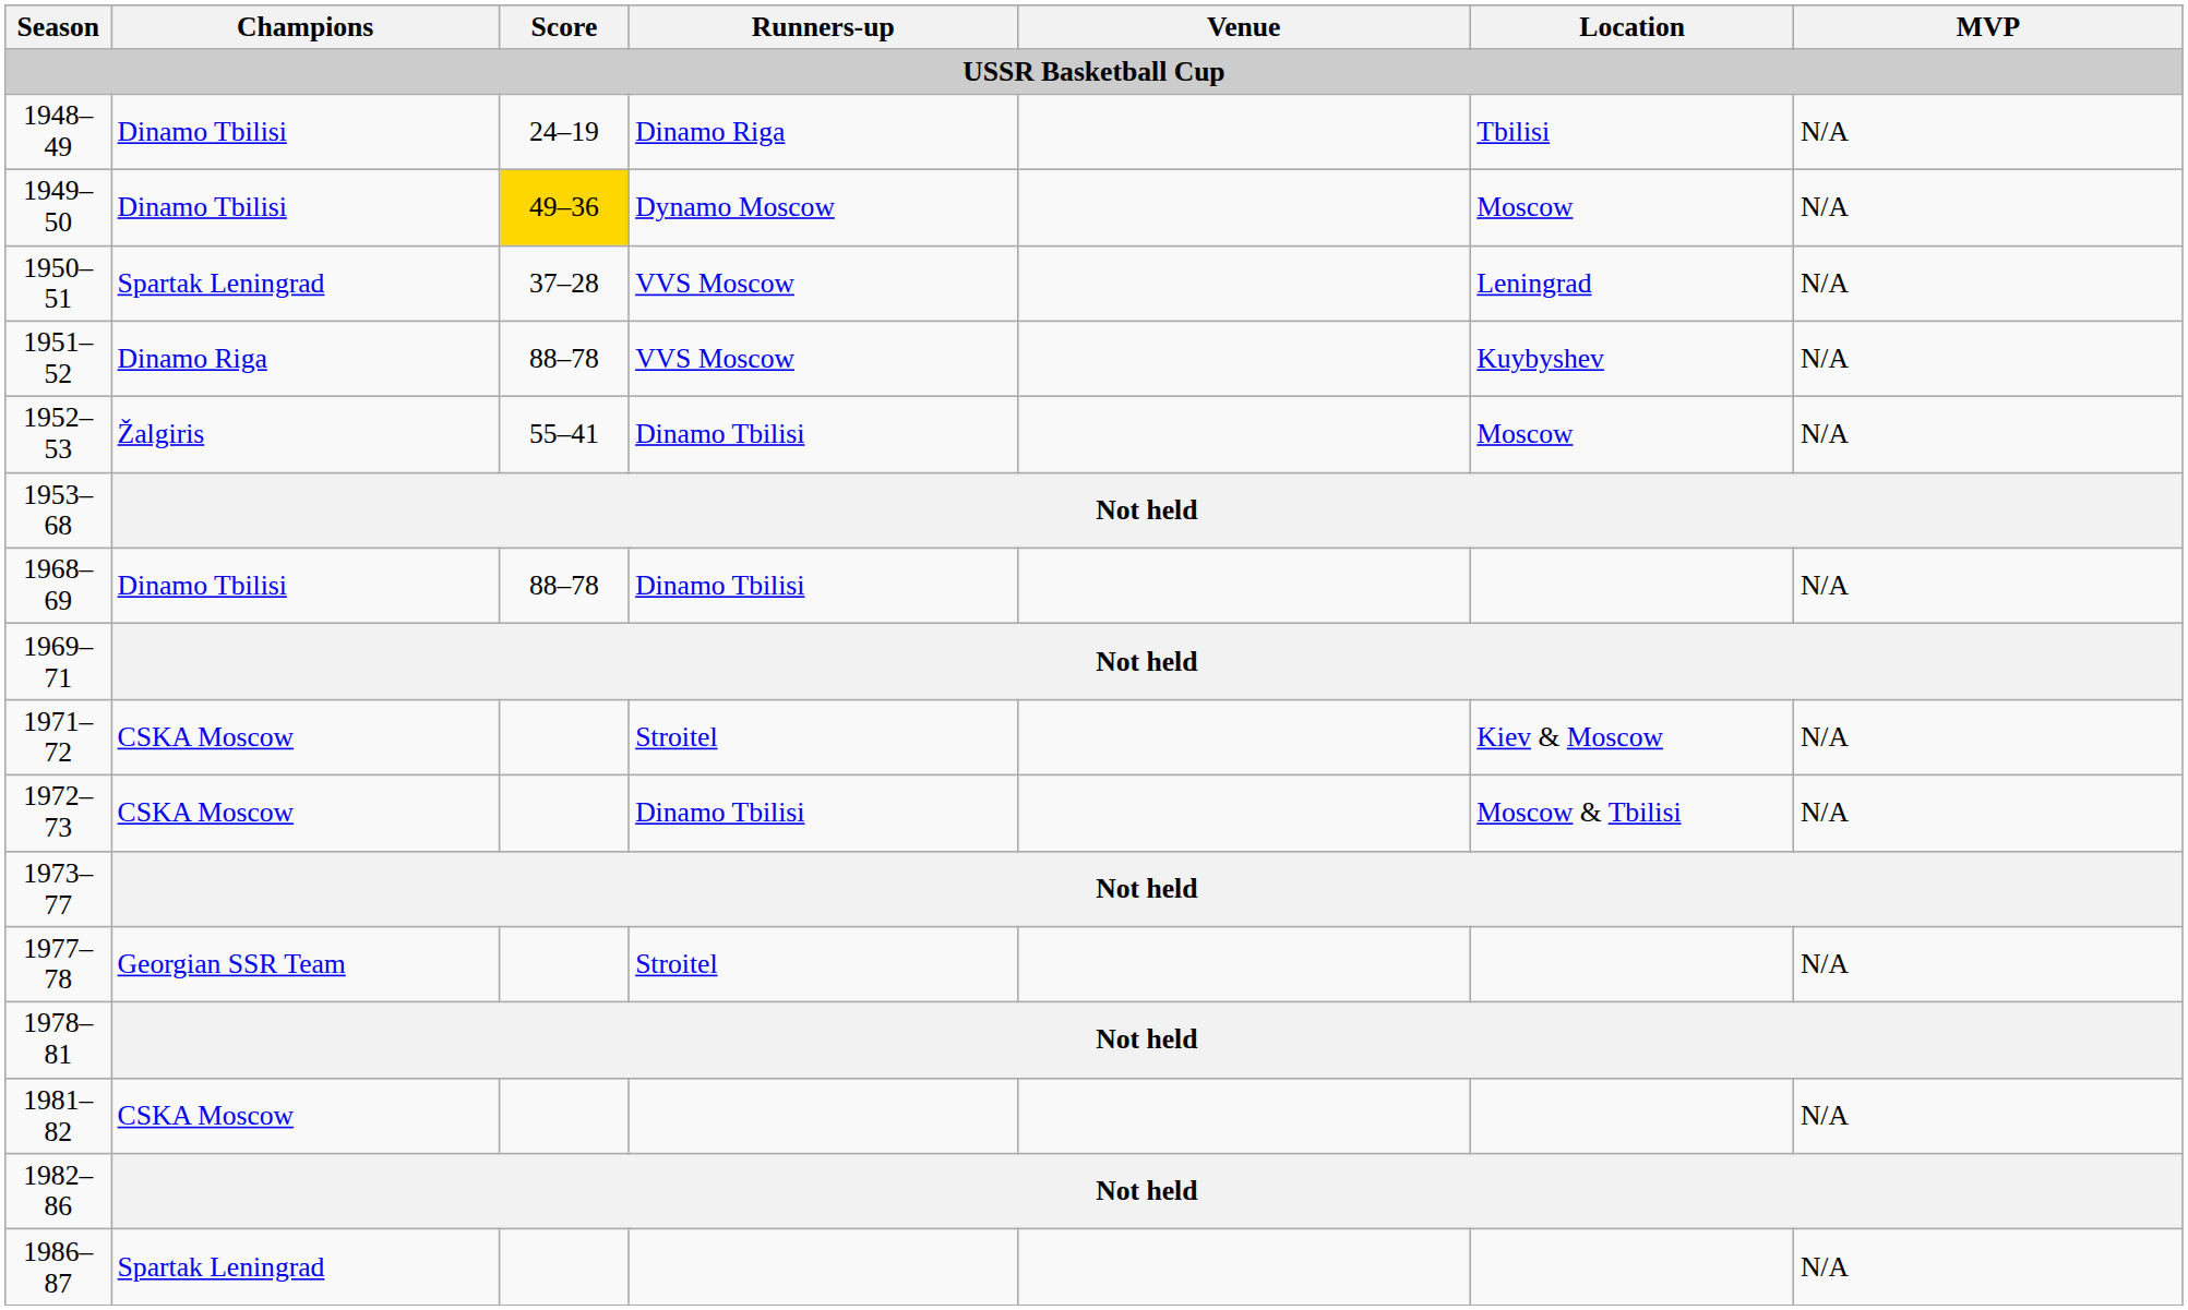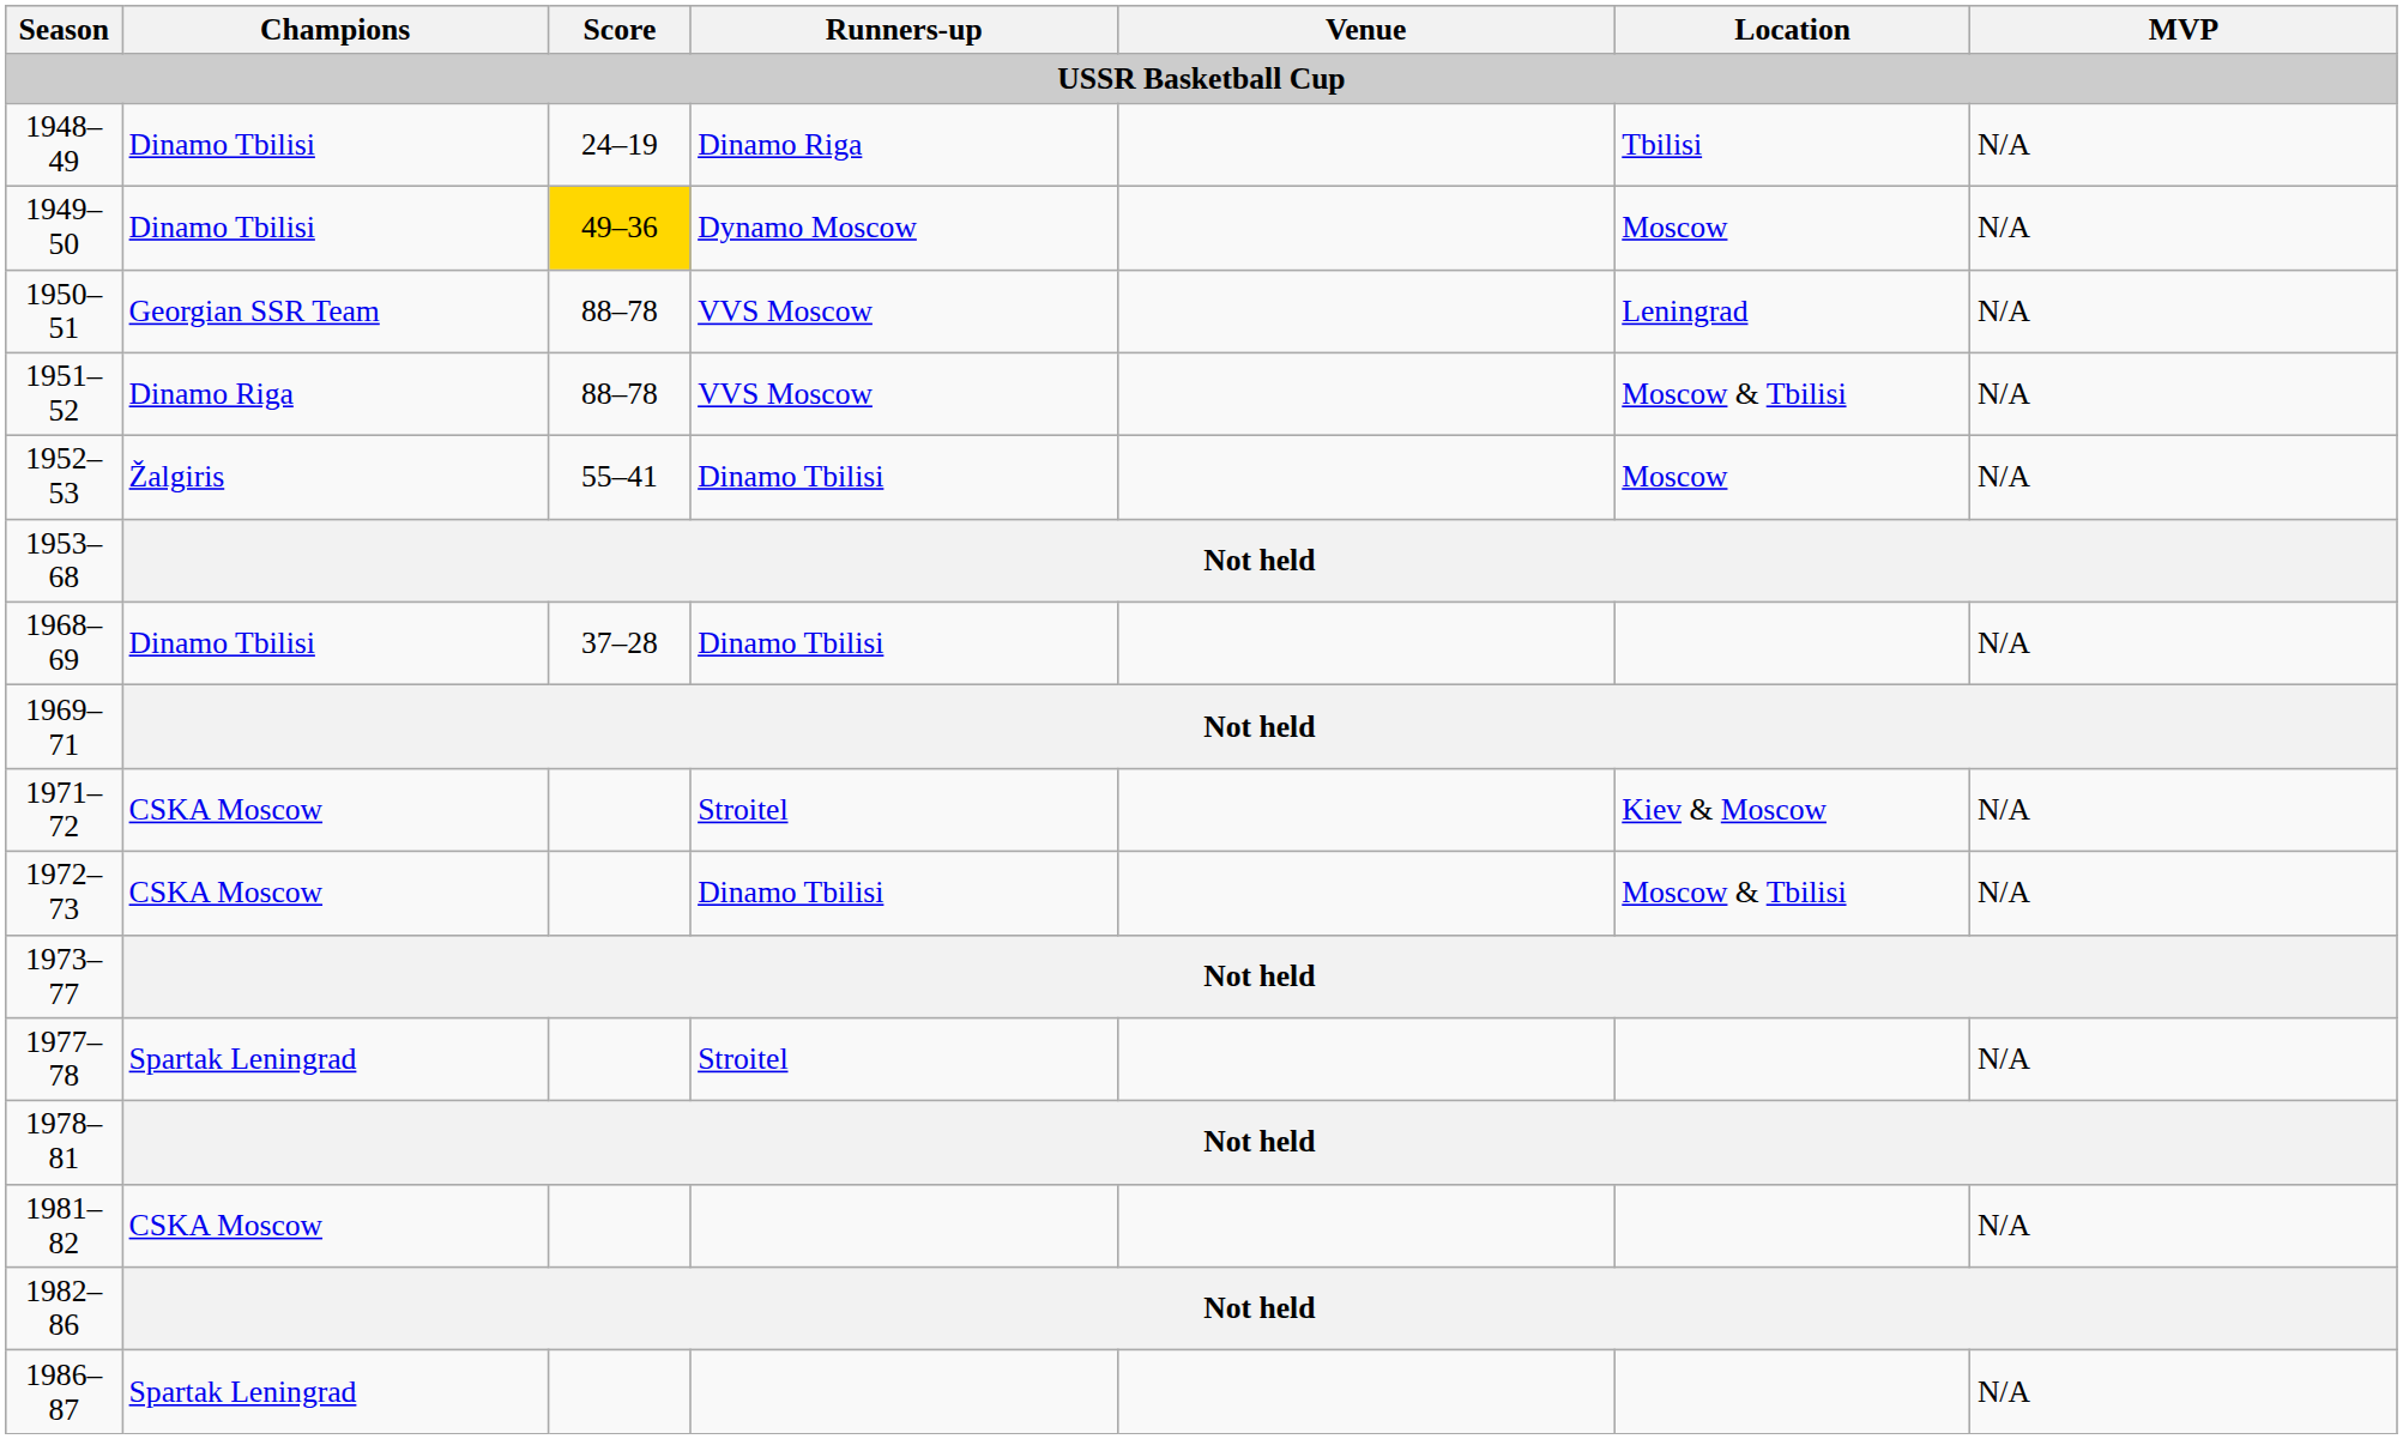1950–51 | Champions: Spartak Leningrad -> Georgian SSR Team
1950–51 | Score: 37–28 -> 88–78
1951–52 | Location: Kuybyshev -> Moscow & Tbilisi
1968–69 | Score: 88–78 -> 37–28
1977–78 | Champions: Georgian SSR Team -> Spartak Leningrad
